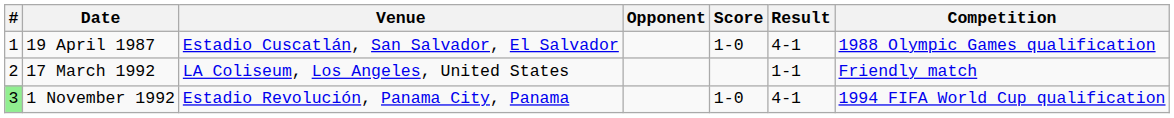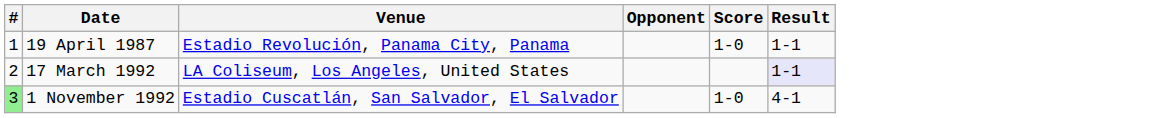- column: Competition | 1988 Olympic Games qualification | Friendly match | 1994 FIFA World Cup qualification
19 April 1987 | Venue: Estadio Cuscatlán, San Salvador, El Salvador -> Estadio Revolución, Panama City, Panama
19 April 1987 | Result: 4-1 -> 1-1
17 March 1992 | Result: no background -> lavender background
1 November 1992 | Venue: Estadio Revolución, Panama City, Panama -> Estadio Cuscatlán, San Salvador, El Salvador
